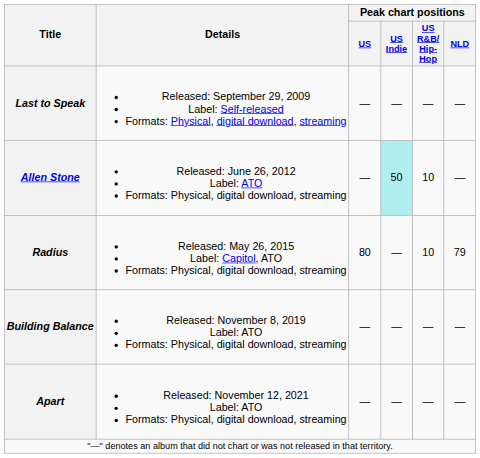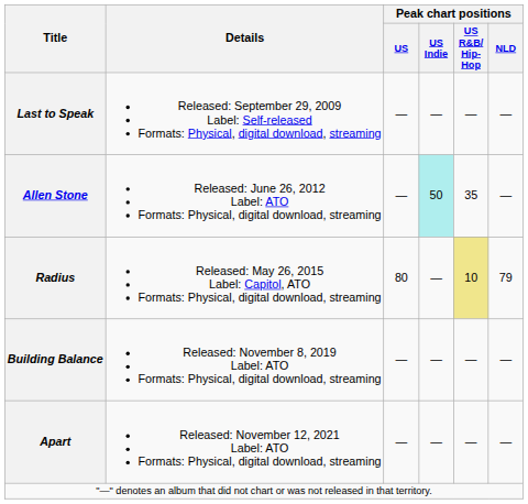Allen Stone | Peak chart positions / US R&B/ Hip-Hop: 10 -> 35
Radius | Peak chart positions / US R&B/ Hip-Hop: no background -> khaki background
